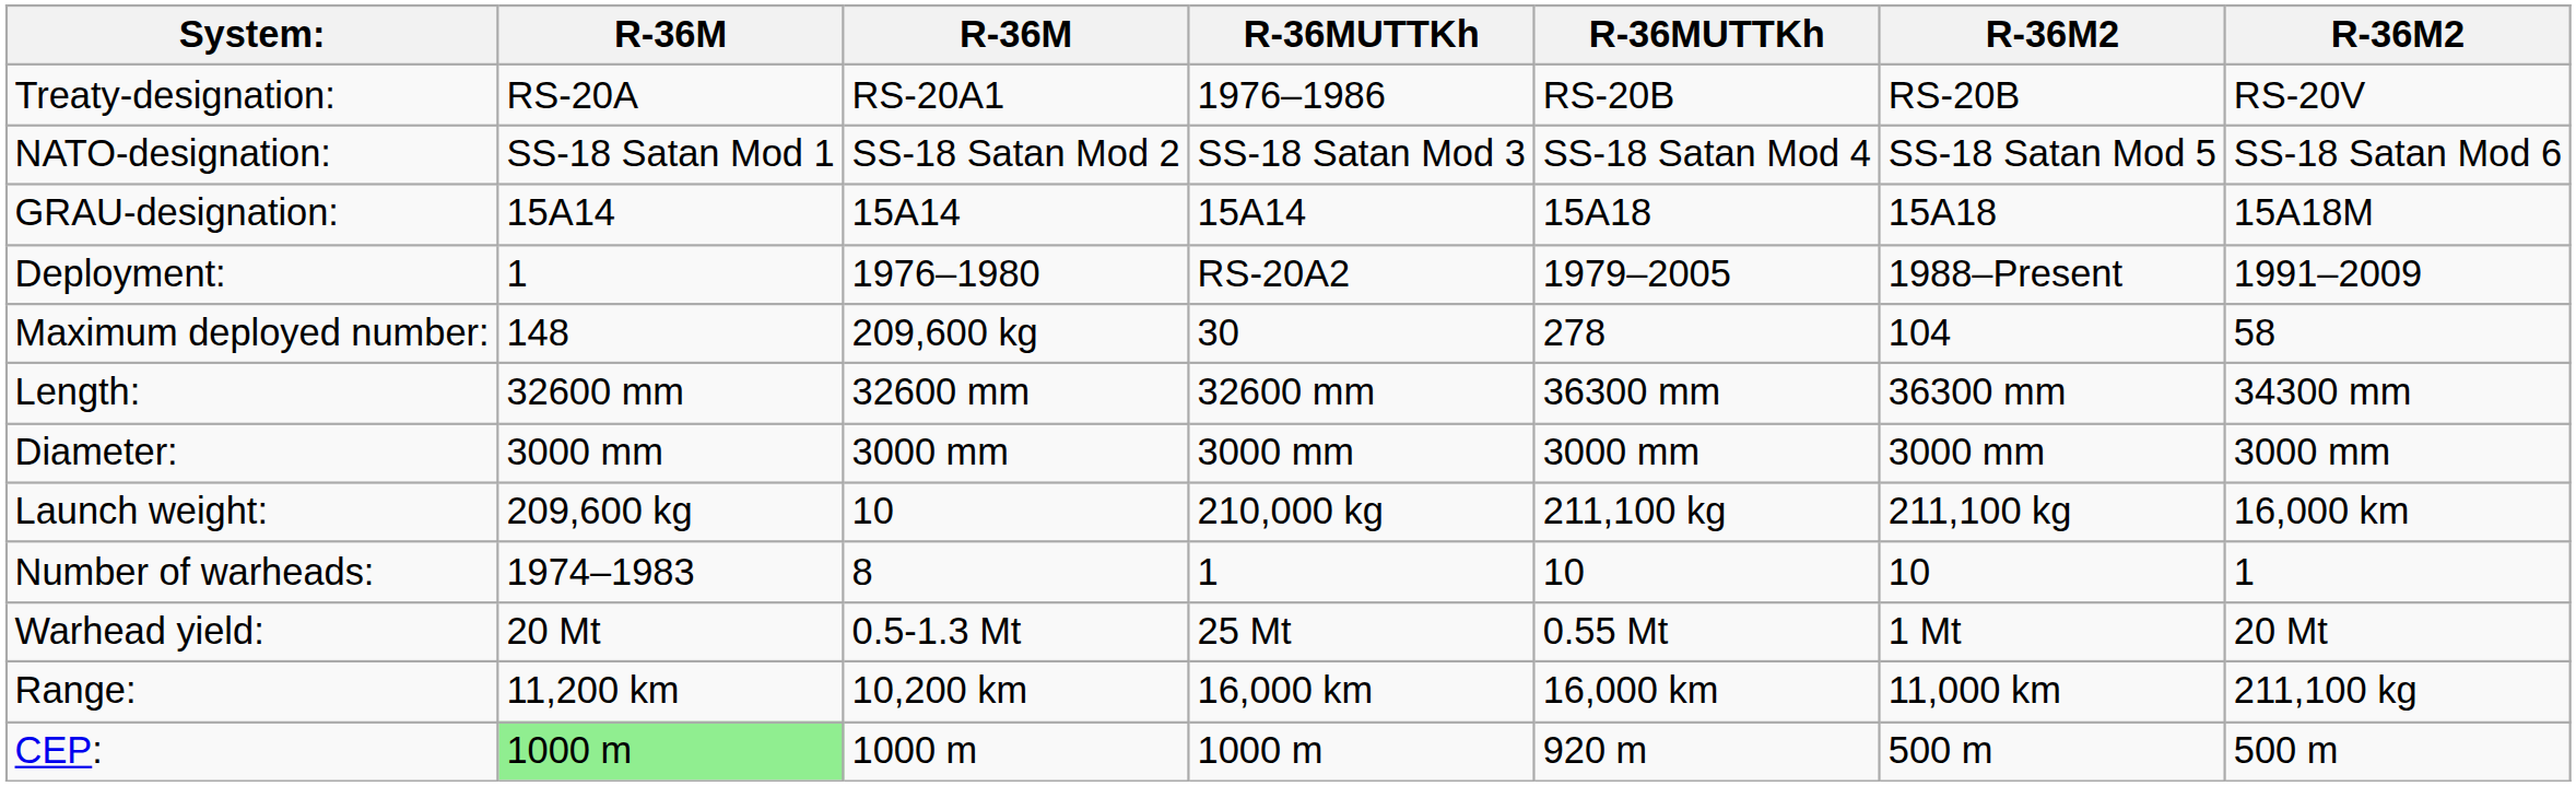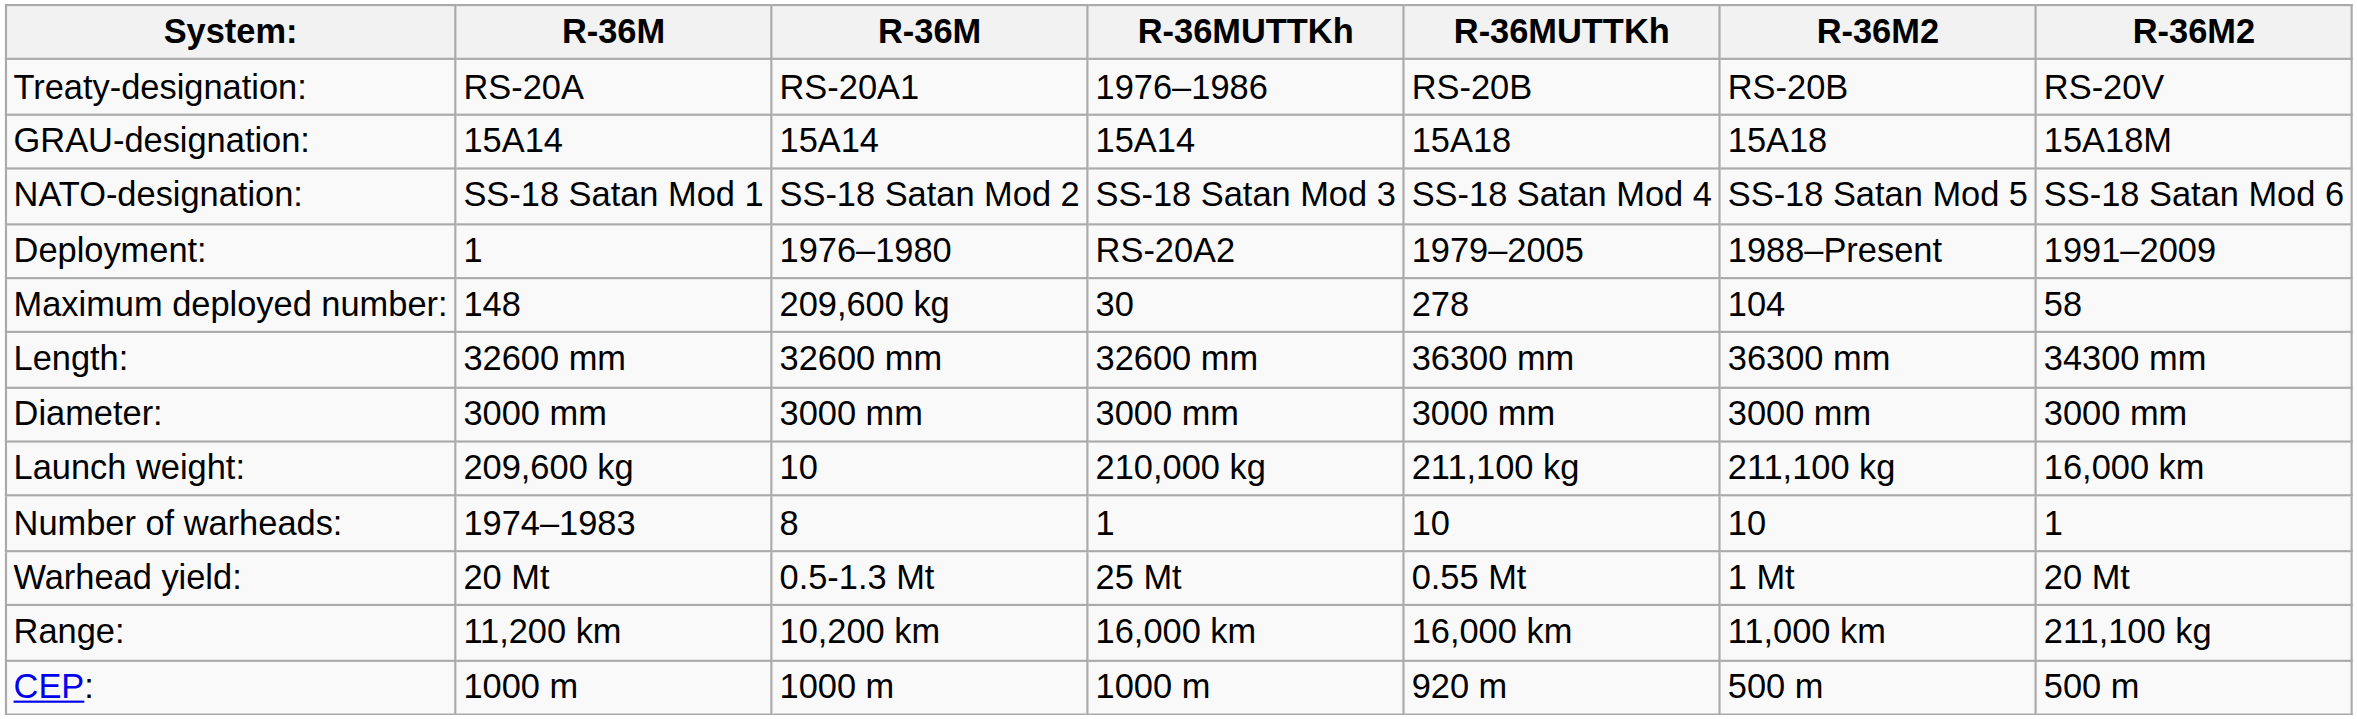rows swapped: GRAU-designation: <-> NATO-designation:
CEP: | column 2: lightgreen background -> no background
